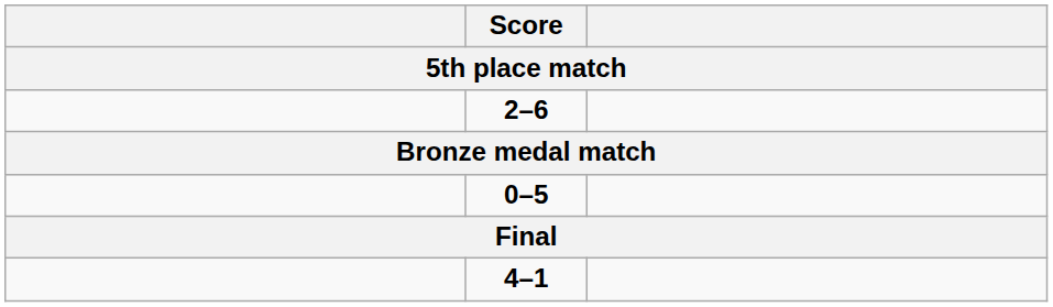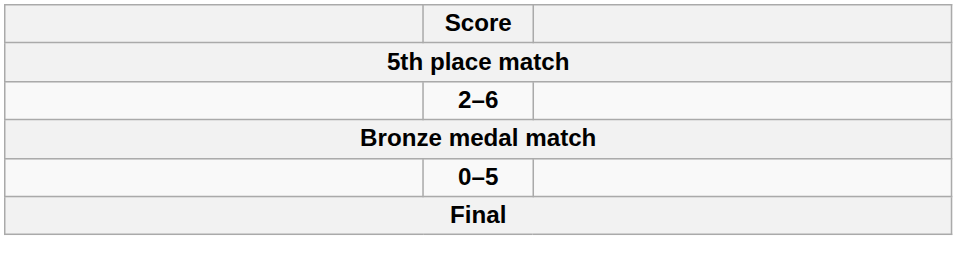- row: 4–1
